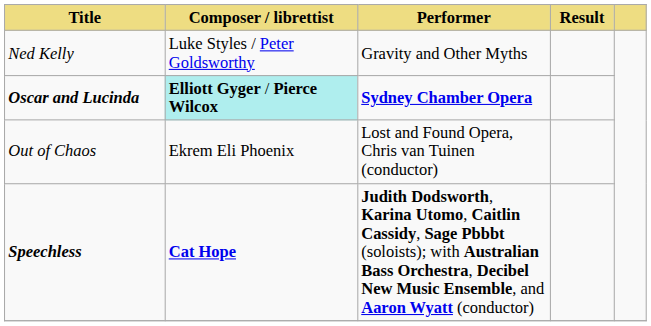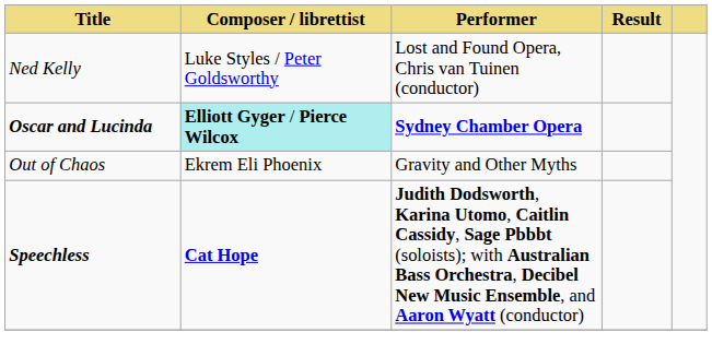Ned Kelly | Performer: Gravity and Other Myths -> Lost and Found Opera, Chris van Tuinen (conductor)
Out of Chaos | Performer: Lost and Found Opera, Chris van Tuinen (conductor) -> Gravity and Other Myths
